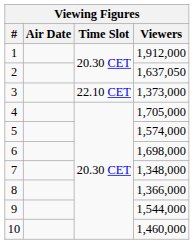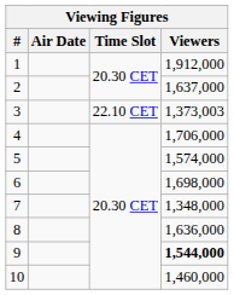2 | Viewers: 1,637,050 -> 1,637,000
3 | Viewers: 1,373,000 -> 1,373,003
4 | Viewers: 1,705,000 -> 1,706,000
8 | Viewers: 1,366,000 -> 1,636,000
9 | Viewers: normal -> bold
